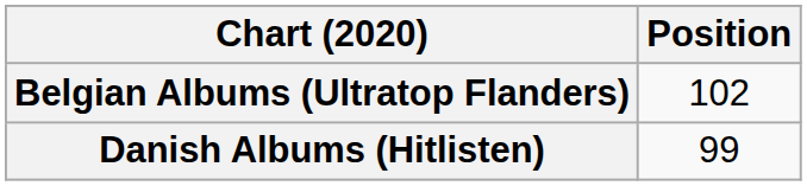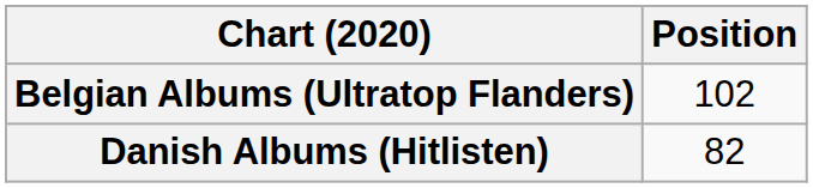Danish Albums (Hitlisten) | Position: 99 -> 82
